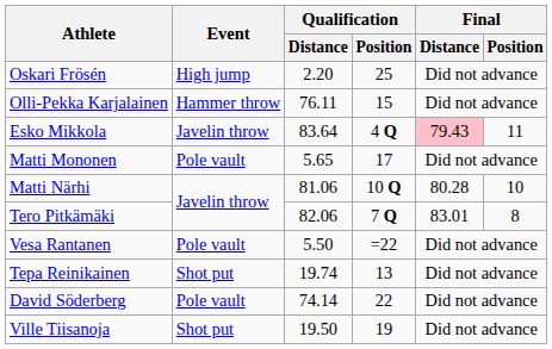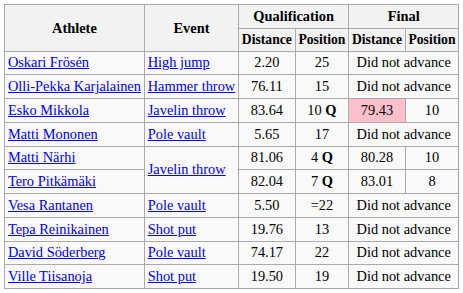Esko Mikkola | Qualification / Position: 4 Q -> 10 Q
Esko Mikkola | Final / Position: 11 -> 10
Matti Närhi | Qualification / Position: 10 Q -> 4 Q
Tero Pitkämäki | Qualification / Distance: 82.06 -> 82.04
Tepa Reinikainen | Qualification / Distance: 19.74 -> 19.76
David Söderberg | Qualification / Distance: 74.14 -> 74.17
